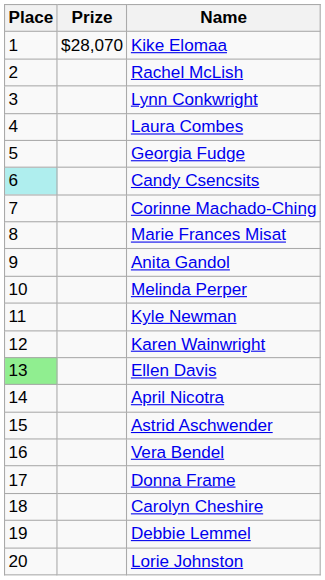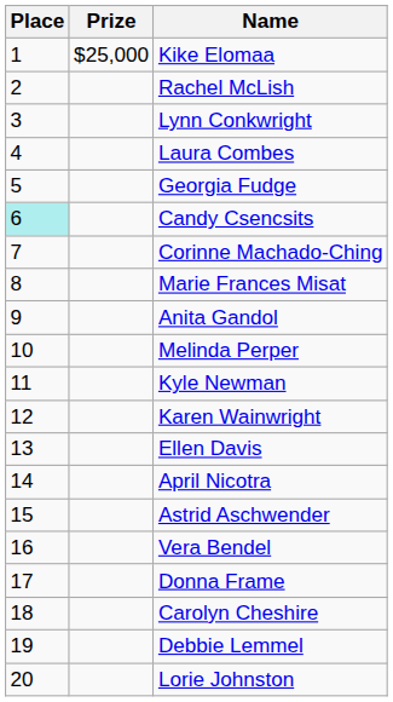Kike Elomaa | Prize: $28,070 -> $25,000
Ellen Davis | Place: lightgreen background -> no background
